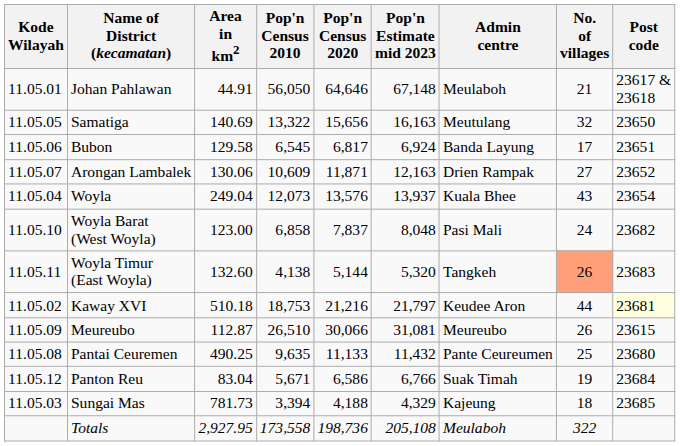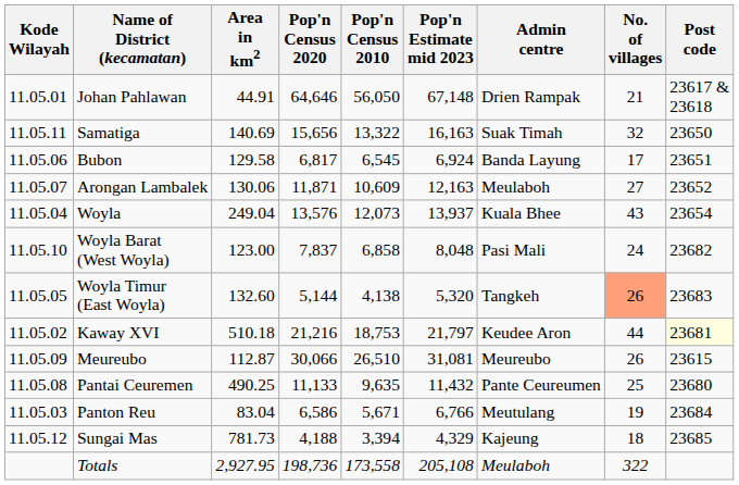columns swapped: Pop'n Census 2010 <-> Pop'n Census 2020
Johan Pahlawan | Admin centre: Meulaboh -> Drien Rampak
Samatiga | Kode Wilayah: 11.05.05 -> 11.05.11
Samatiga | Admin centre: Meutulang -> Suak Timah
Arongan Lambalek | Admin centre: Drien Rampak -> Meulaboh
Woyla Timur (East Woyla) | Kode Wilayah: 11.05.11 -> 11.05.05
Panton Reu | Kode Wilayah: 11.05.12 -> 11.05.03
Panton Reu | Admin centre: Suak Timah -> Meutulang
Sungai Mas | Kode Wilayah: 11.05.03 -> 11.05.12
